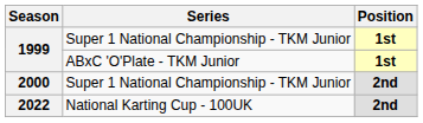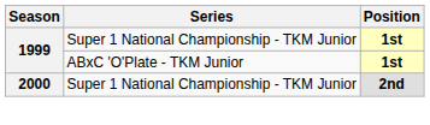- row: 2022 | National Karting Cup - 100UK | 2nd
